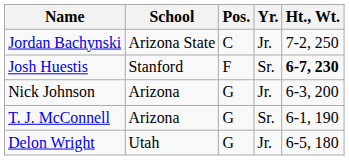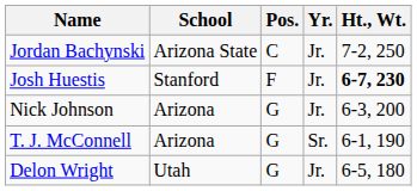Josh Huestis | Yr.: Sr. -> Jr.
